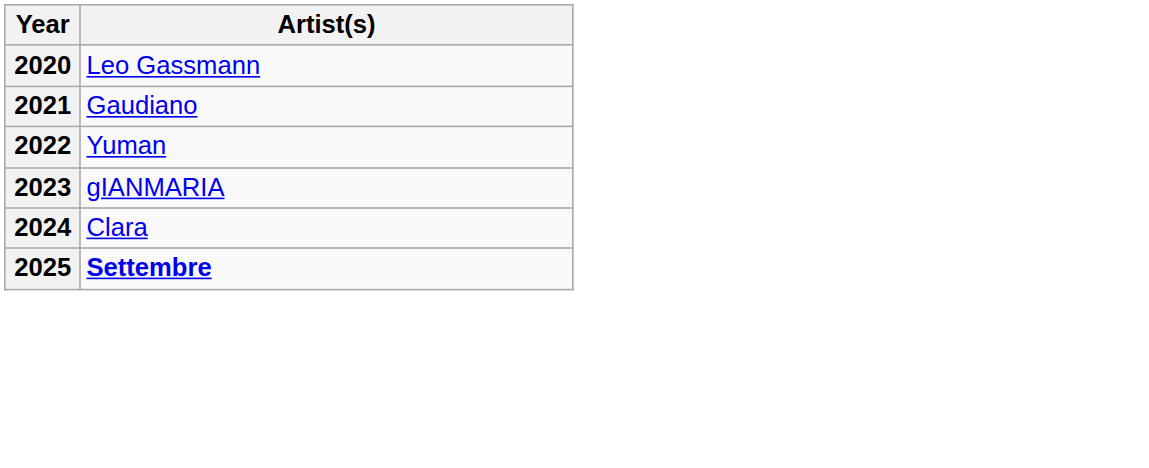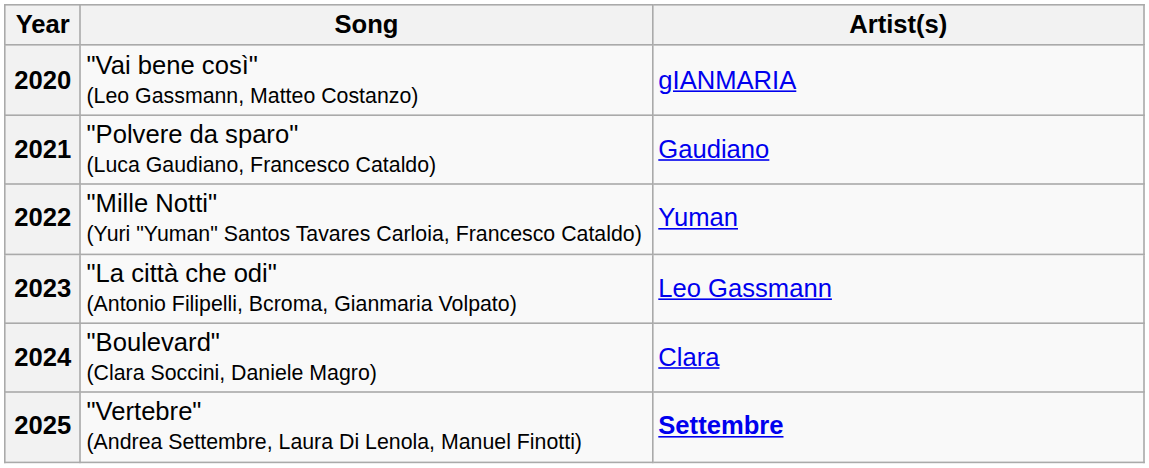+ column: Song | "Vai bene così" (Leo Gassmann, Matteo Costanzo) | "Polvere da sparo" (Luca Gaudiano, Francesco Cataldo) | "Mille Notti" (Yuri "Yuman" Santos Tavares Carloia, Francesco Cataldo) | "La città che odi" (Antonio Filipelli, Bcroma, Gianmaria Volpato) | "Boulevard" (Clara Soccini, Daniele Magro) | "Vertebre" (Andrea Settembre, Laura Di Lenola, Manuel Finotti)
2020 | Artist(s): Leo Gassmann -> gIANMARIA
2023 | Artist(s): gIANMARIA -> Leo Gassmann
